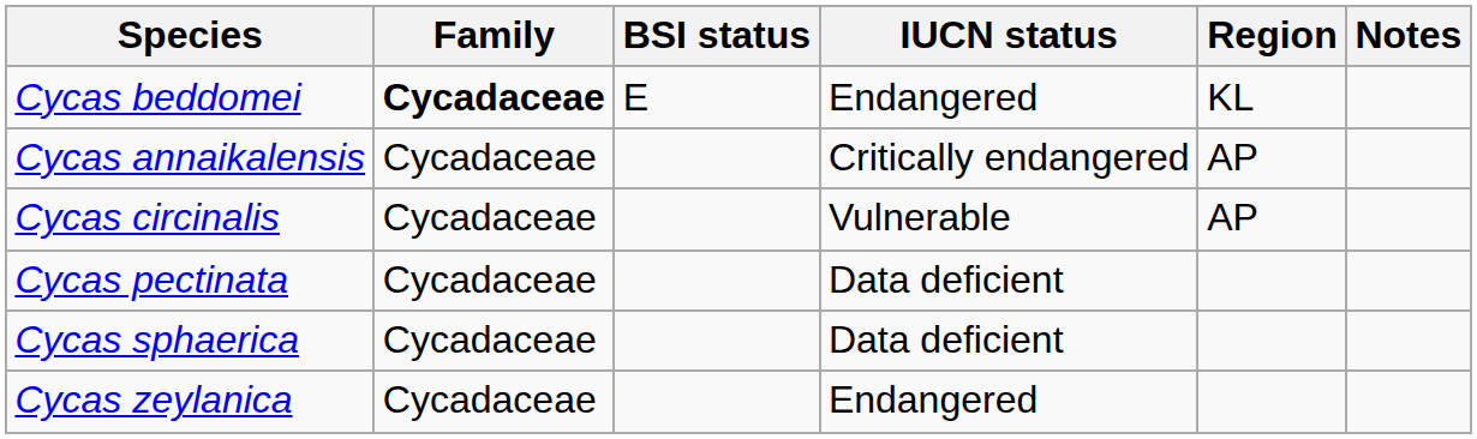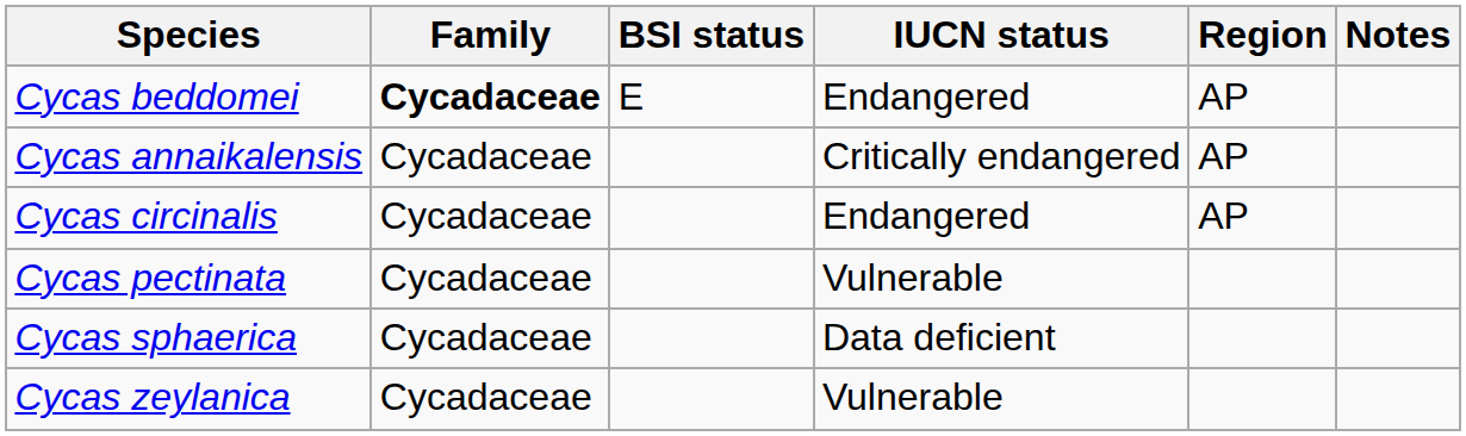Cycas beddomei | Region: KL -> AP
Cycas circinalis | IUCN status: Vulnerable -> Endangered
Cycas pectinata | IUCN status: Data deficient -> Vulnerable
Cycas zeylanica | IUCN status: Endangered -> Vulnerable
